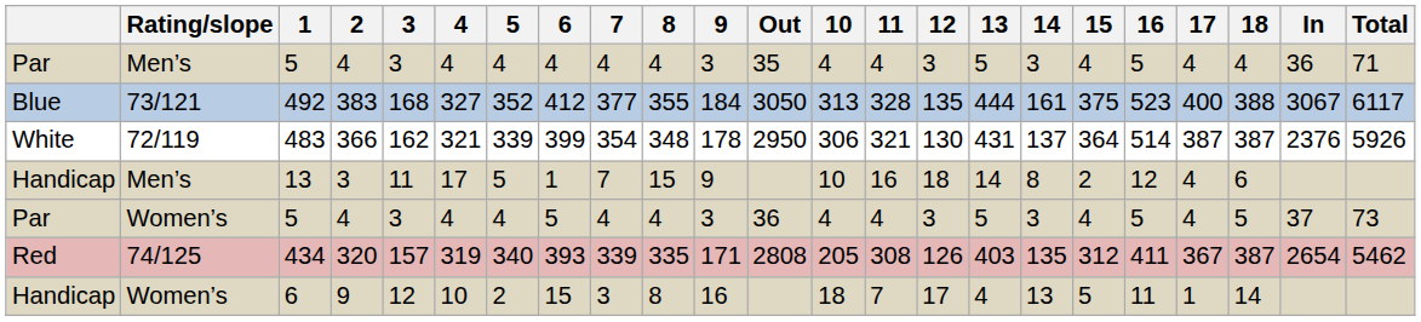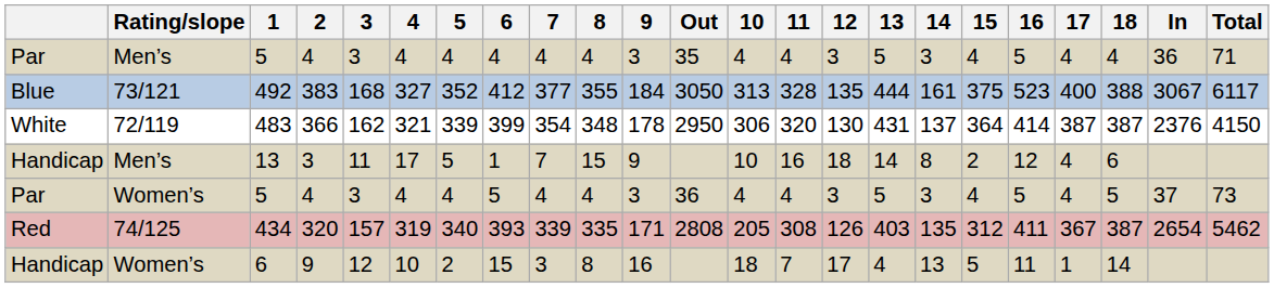483 | 11: 321 -> 320
483 | 16: 514 -> 414
483 | Total: 5926 -> 4150
